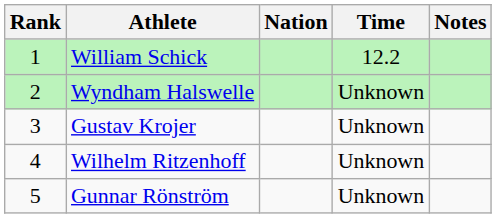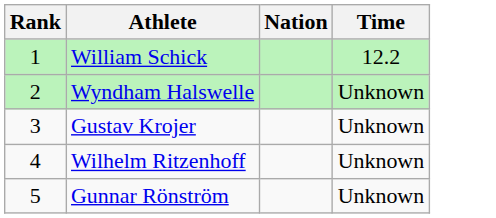- column: Notes
